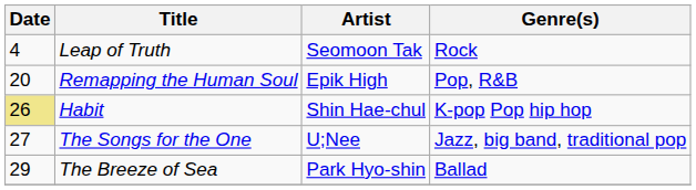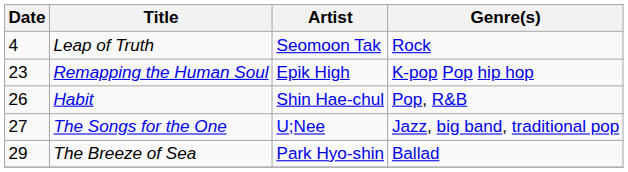Remapping the Human Soul | Date: 20 -> 23
Remapping the Human Soul | Genre(s): Pop, R&B -> K-pop Pop hip hop
Habit | Date: khaki background -> no background
Habit | Genre(s): K-pop Pop hip hop -> Pop, R&B
